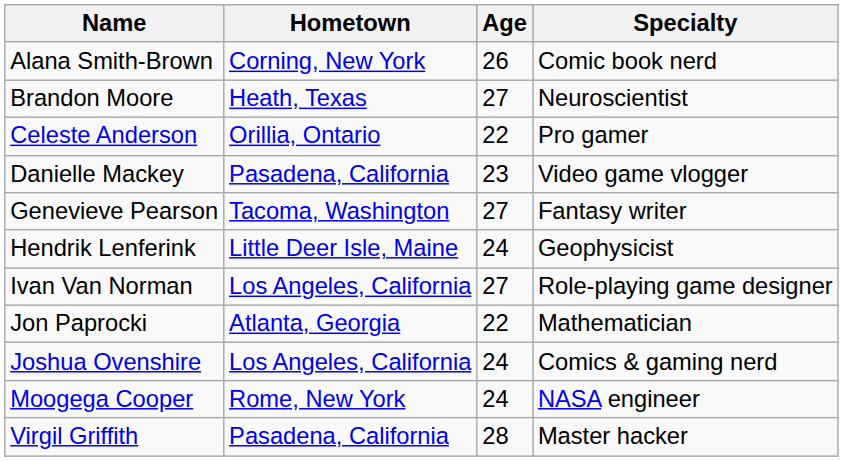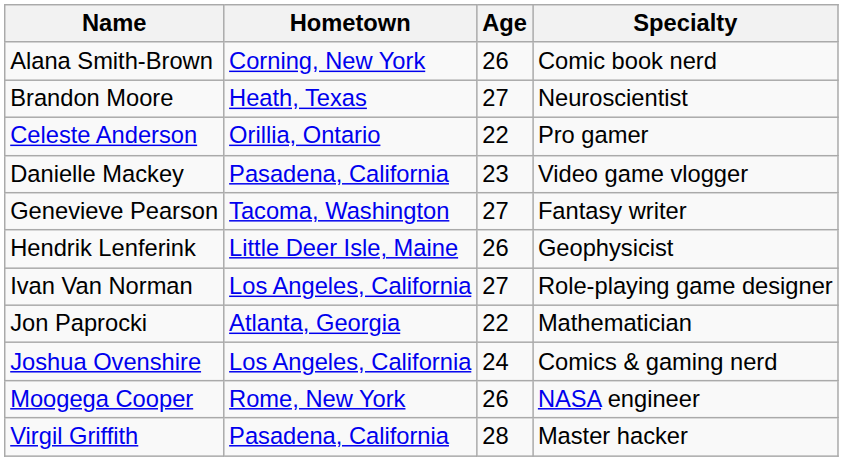Hеndrik Lеnfеrink | Age: 24 -> 26
Moogega Cooper | Age: 24 -> 26
